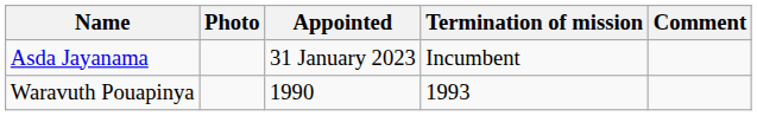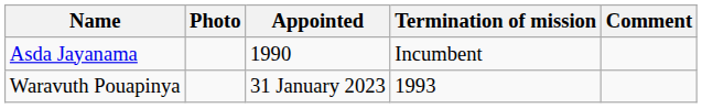Asda Jayanama | Appointed: 31 January 2023 -> 1990
Waravuth Pouapinya | Appointed: 1990 -> 31 January 2023
